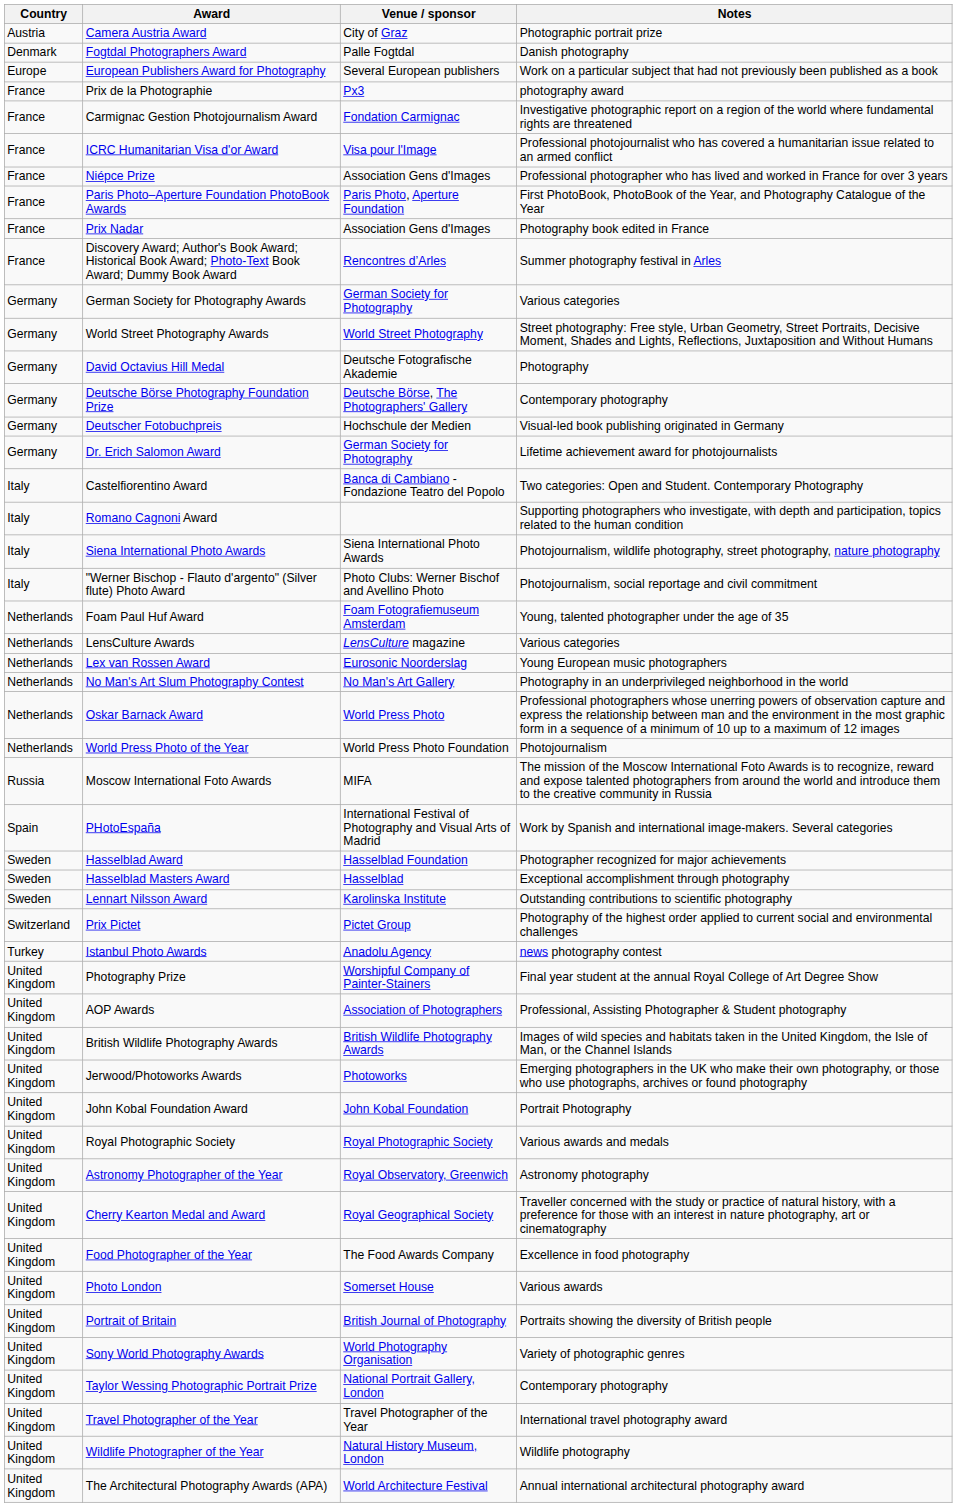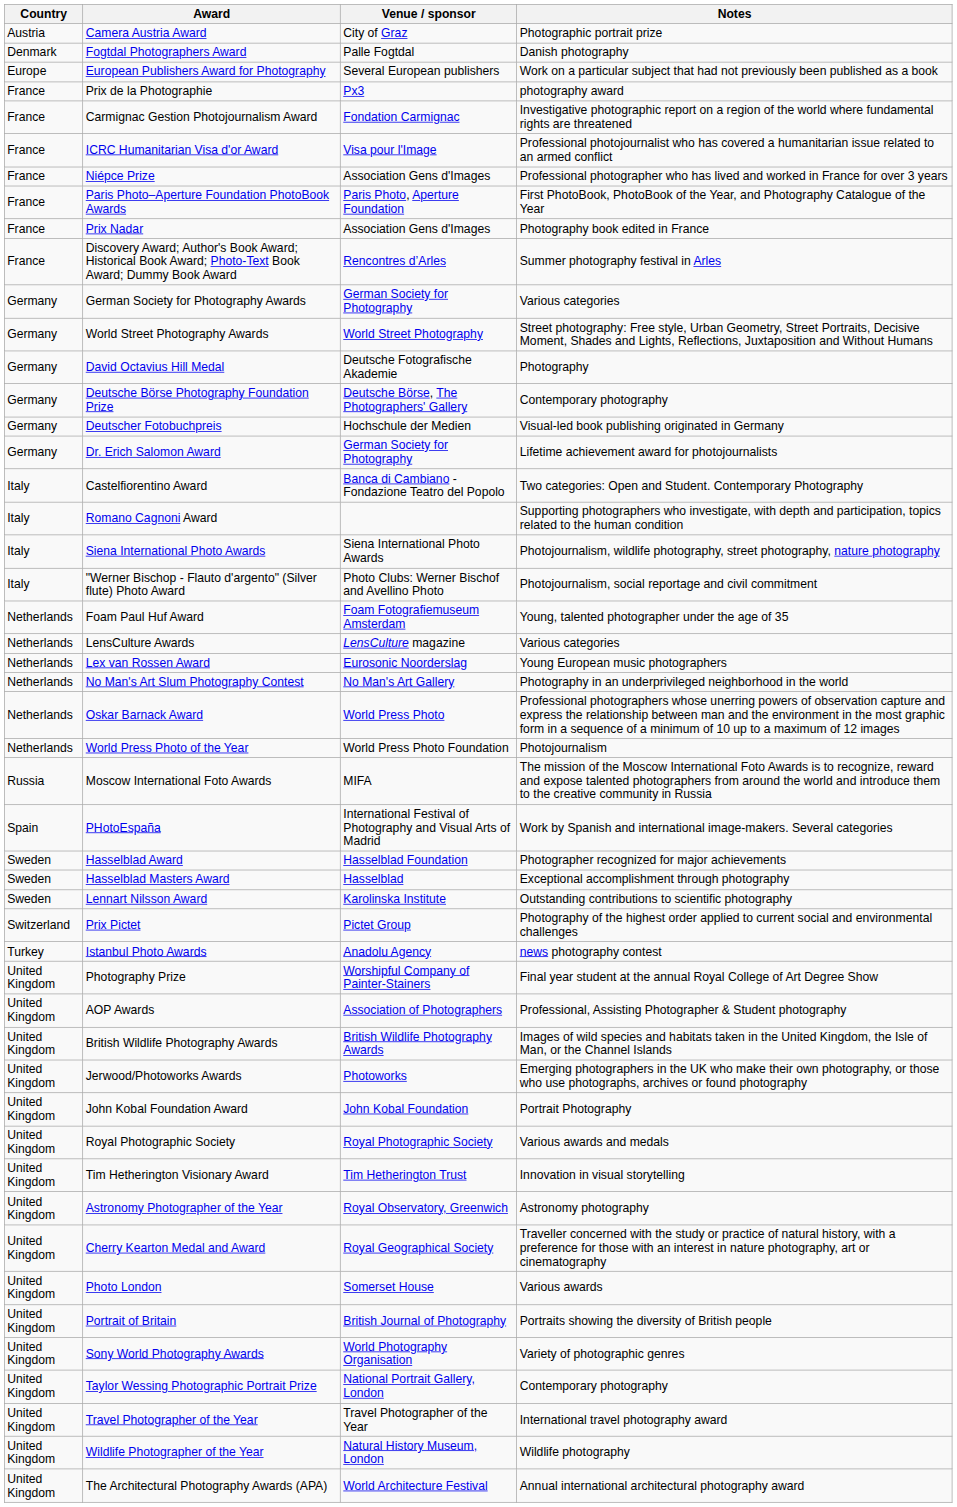+ row: United Kingdom | Tim Hetherington Visionary Award | Tim Hetherington Trust | Innovation in visual storytelling
- row: United Kingdom | Food Photographer of the Year | The Food Awards Company | Excellence in food photography
